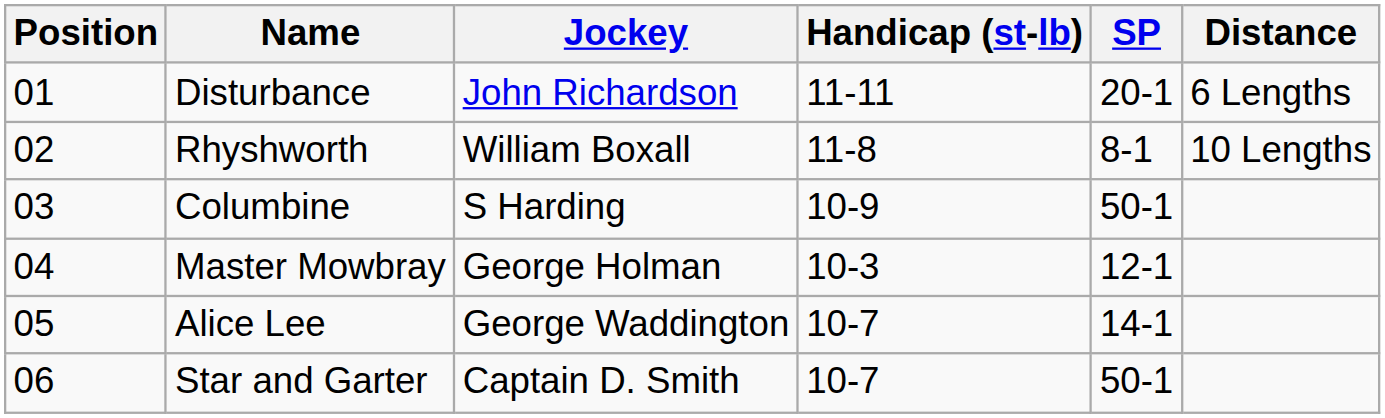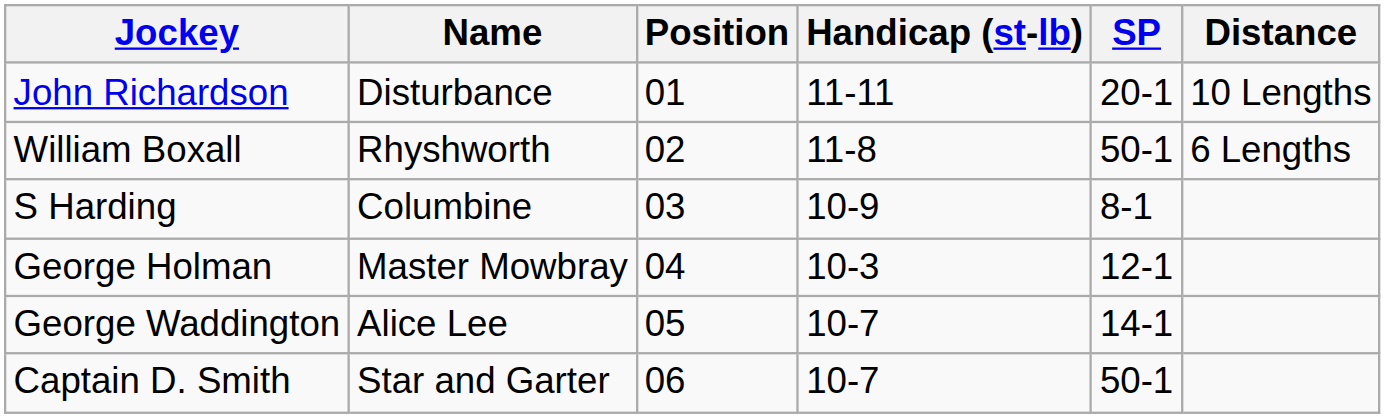columns swapped: Position <-> Jockey
Disturbance | Distance: 6 Lengths -> 10 Lengths
Rhyshworth | SP: 8-1 -> 50-1
Rhyshworth | Distance: 10 Lengths -> 6 Lengths
Columbine | SP: 50-1 -> 8-1
